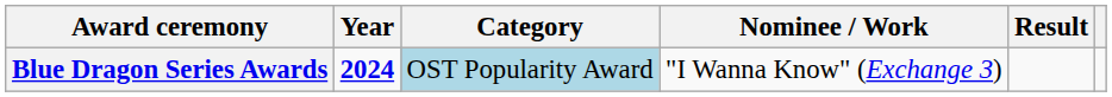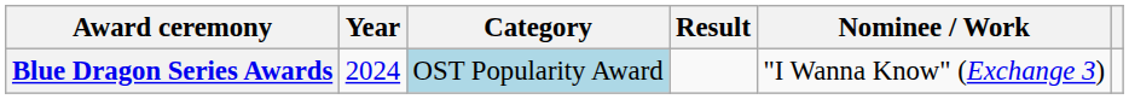columns swapped: Nominee / Work <-> Result
Blue Dragon Series Awards | Year: bold -> normal
